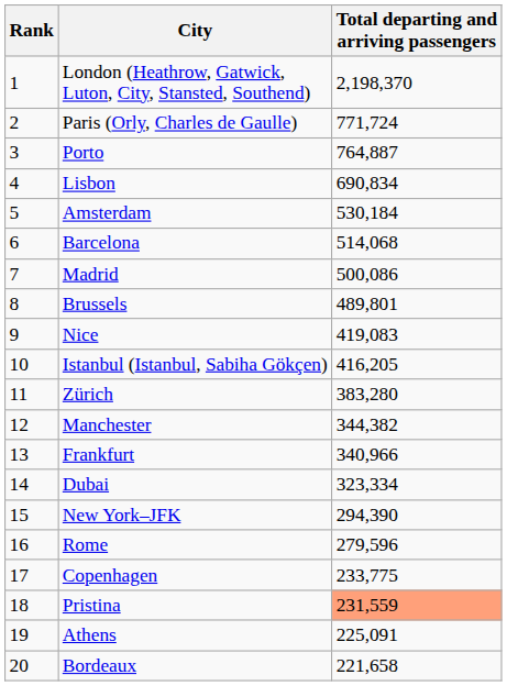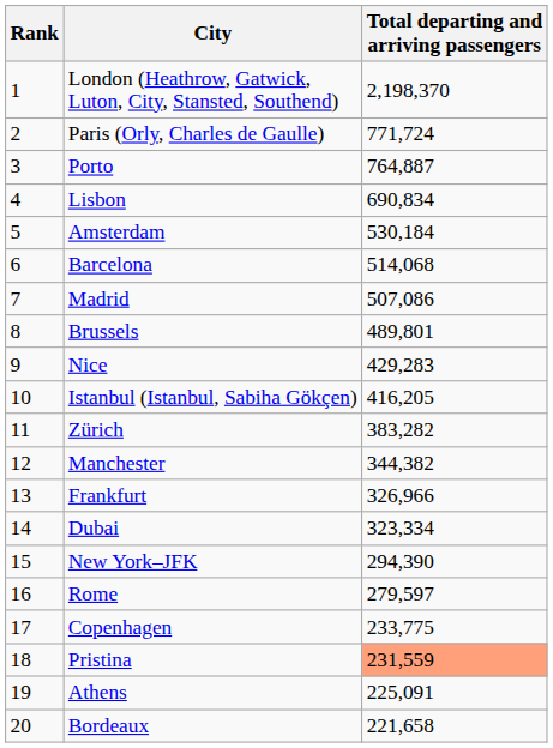Madrid | Total departing and arriving passengers: 500,086 -> 507,086
Nice | Total departing and arriving passengers: 419,083 -> 429,283
Zürich | Total departing and arriving passengers: 383,280 -> 383,282
Frankfurt | Total departing and arriving passengers: 340,966 -> 326,966
Rome | Total departing and arriving passengers: 279,596 -> 279,597
